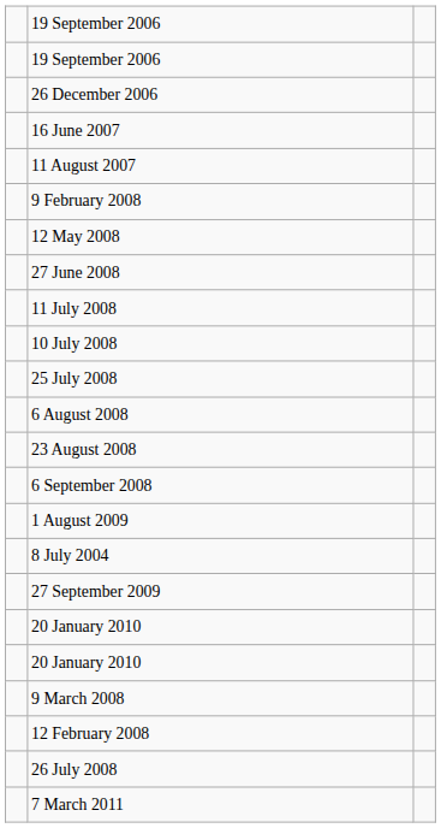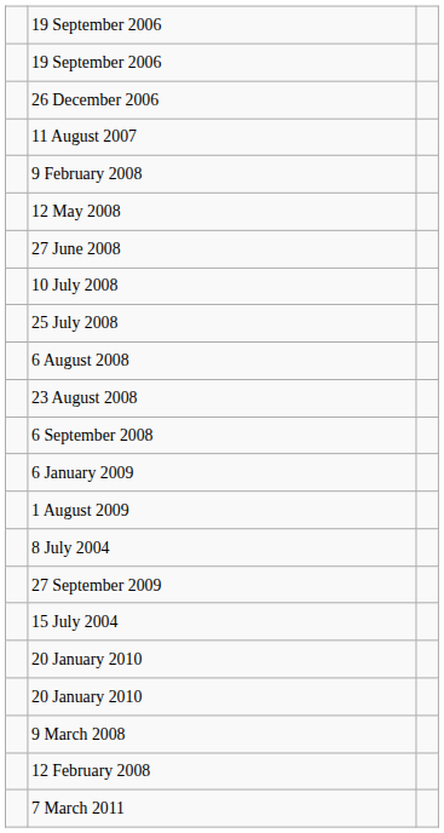- row: 16 June 2007
- row: 11 July 2008
+ row: 6 January 2009
+ row: 15 July 2004
- row: 26 July 2008
